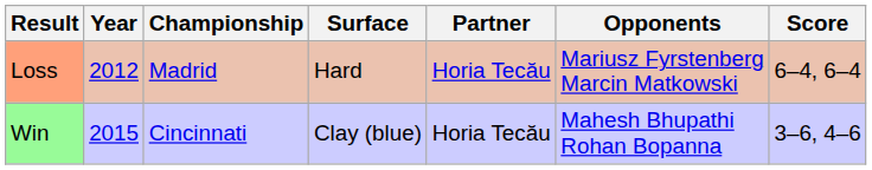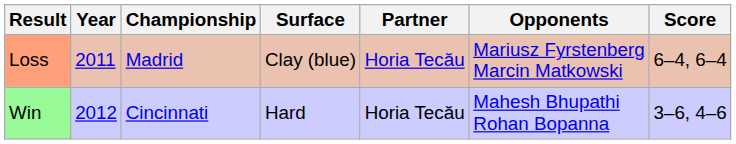Loss | Year: 2012 -> 2011
Loss | Surface: Hard -> Clay (blue)
Win | Year: 2015 -> 2012
Win | Surface: Clay (blue) -> Hard
